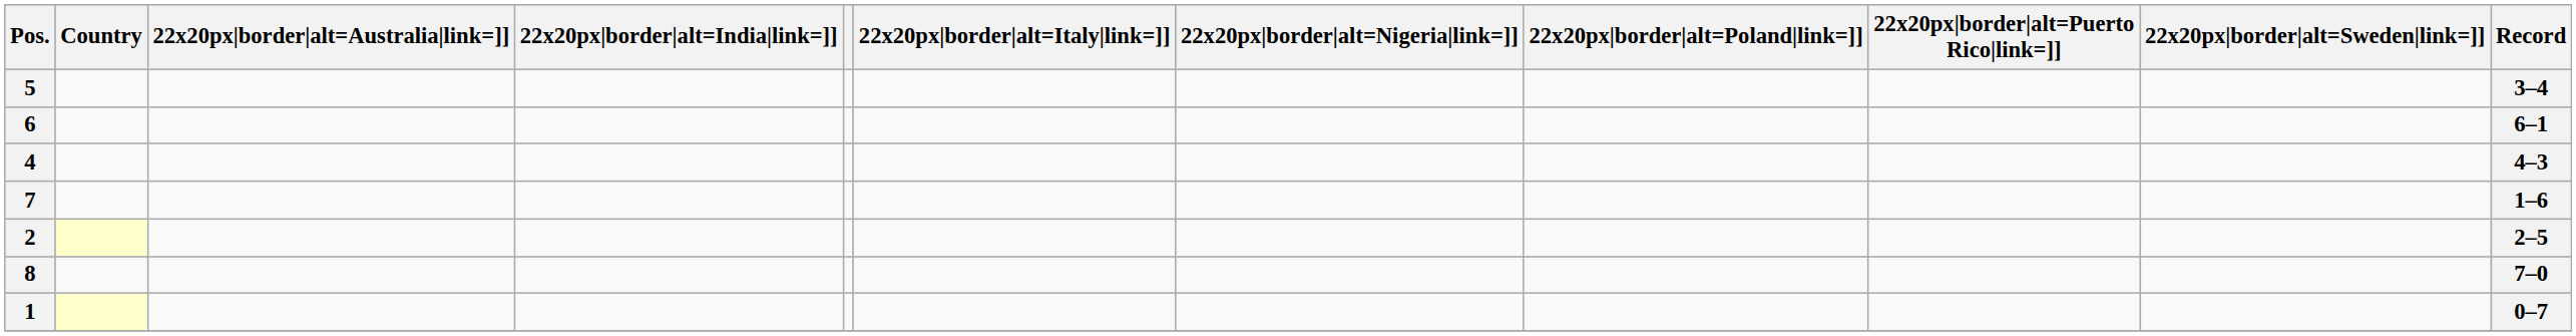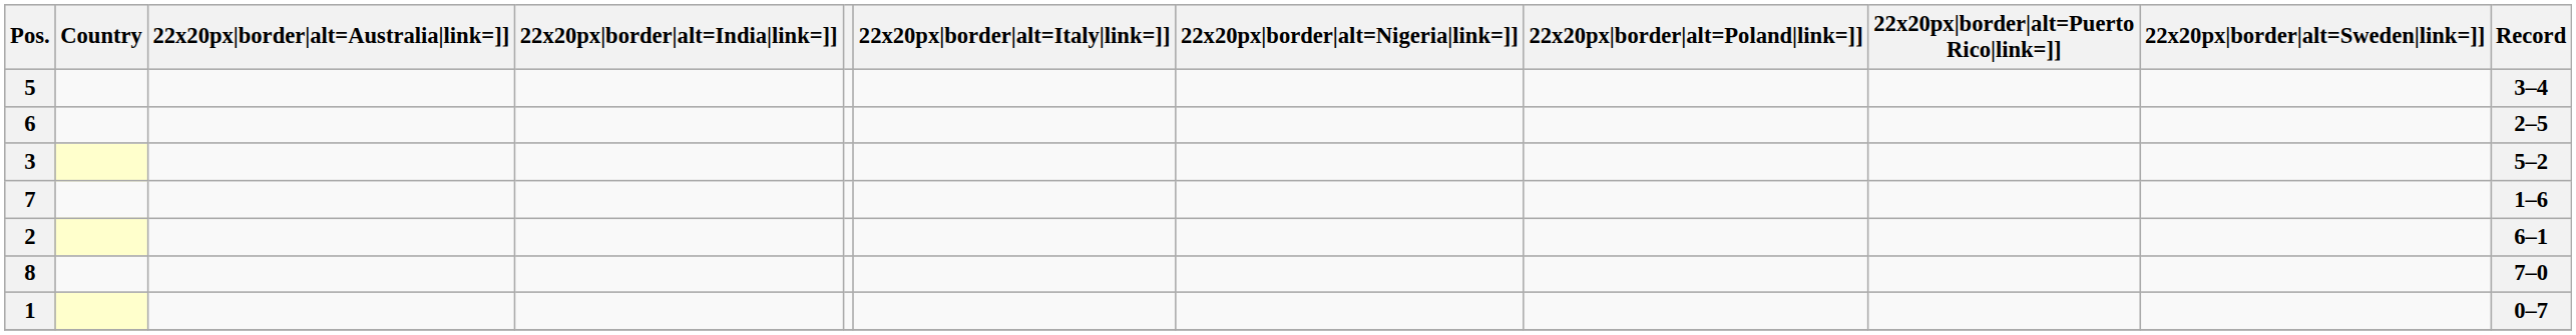6 | Record: 6–1 -> 2–5
- row: 4 | 4–3
+ row: 3 | 5–2
2 | Record: 2–5 -> 6–1
